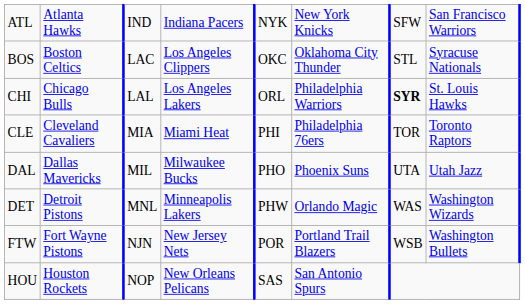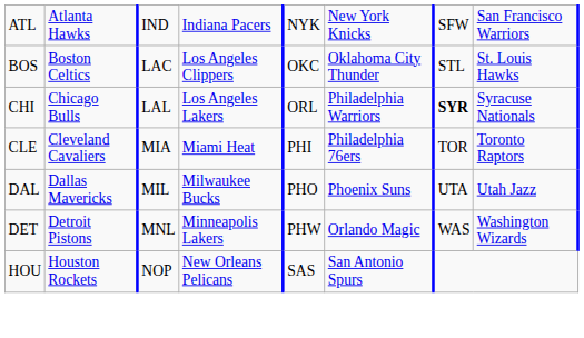BOS | column 8: Syracuse Nationals -> St. Louis Hawks
CHI | column 8: St. Louis Hawks -> Syracuse Nationals
- row: FTW | Fort Wayne Pistons | NJN | New Jersey Nets | POR | Portland Trail Blazers | WSB | Washington Bullets
